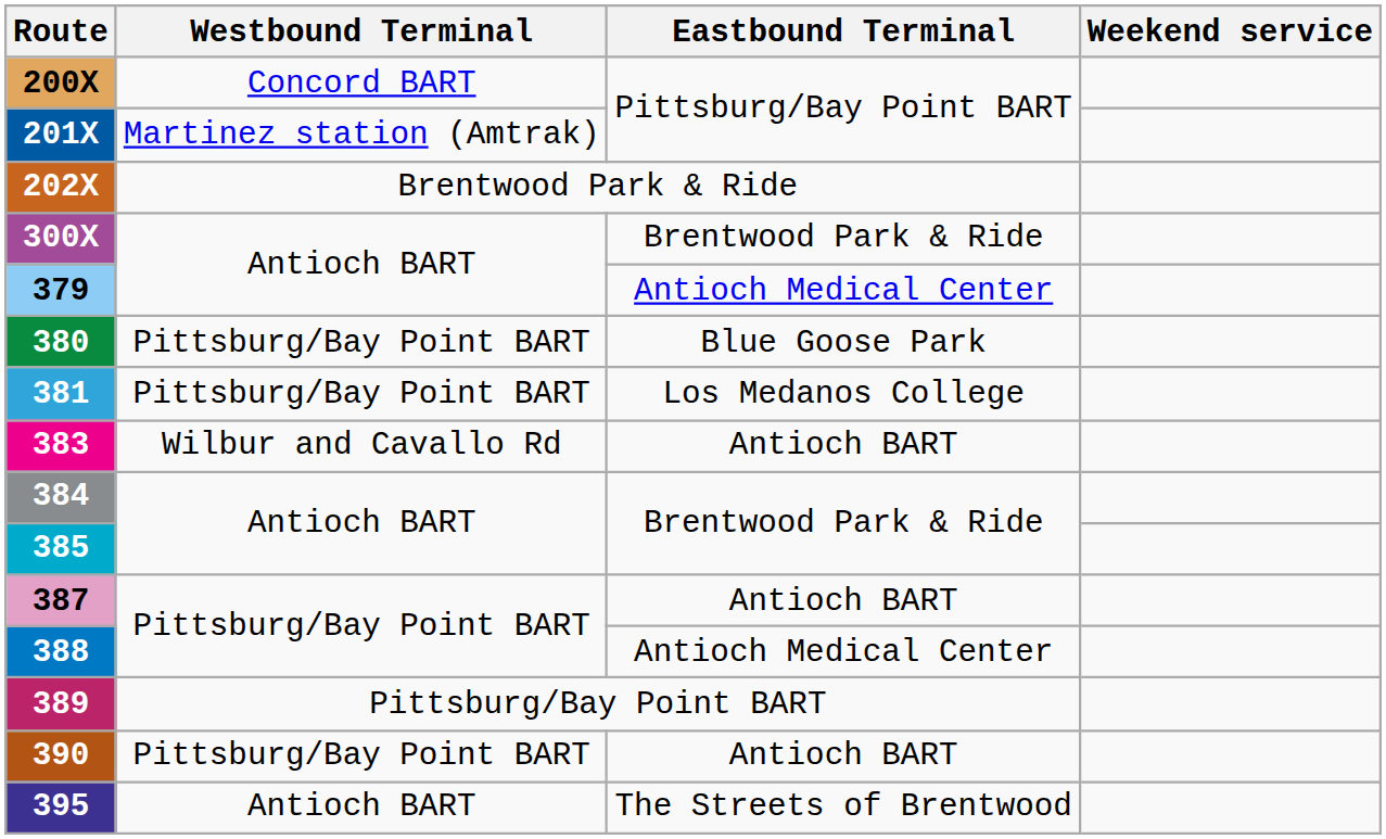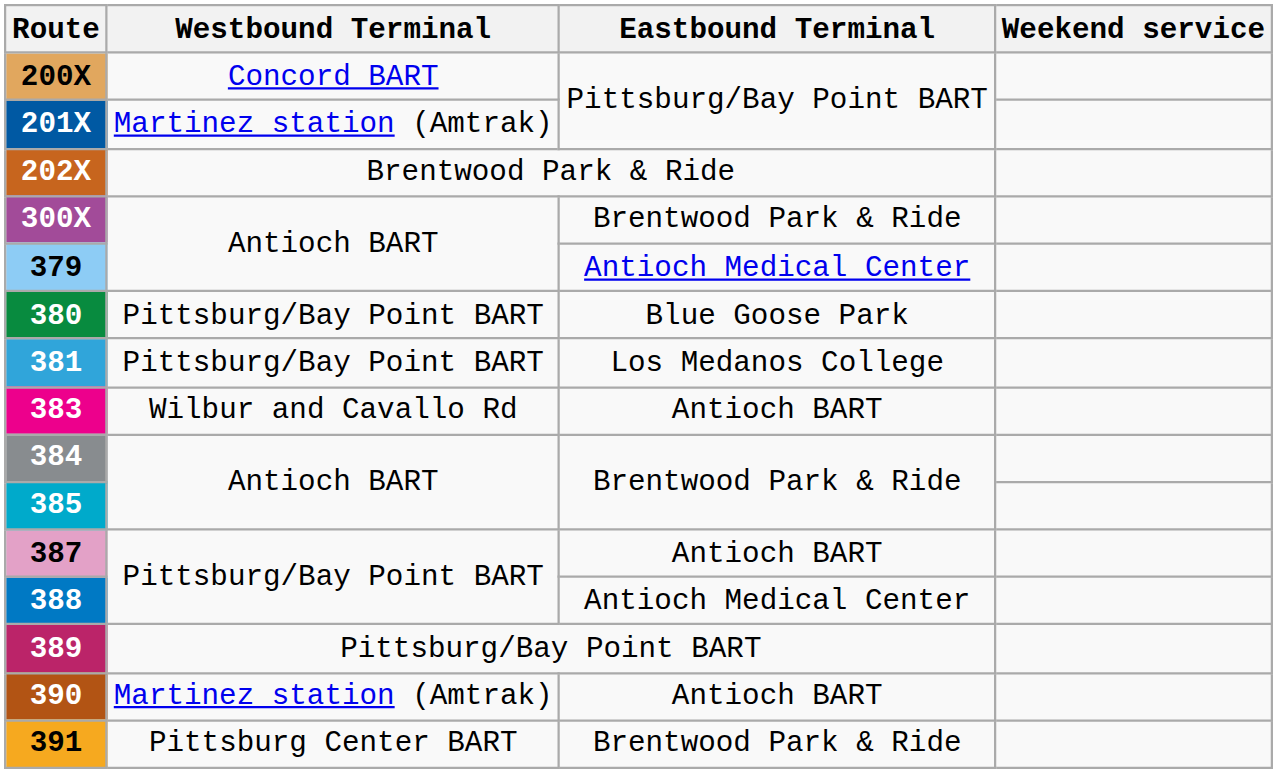390 | Westbound Terminal: Pittsburg/Bay Point BART -> Martinez station (Amtrak)
+ row: 391 | Pittsburg Center BART | Brentwood Park & Ride
- row: 395 | Antioch BART | The Streets of Brentwood
